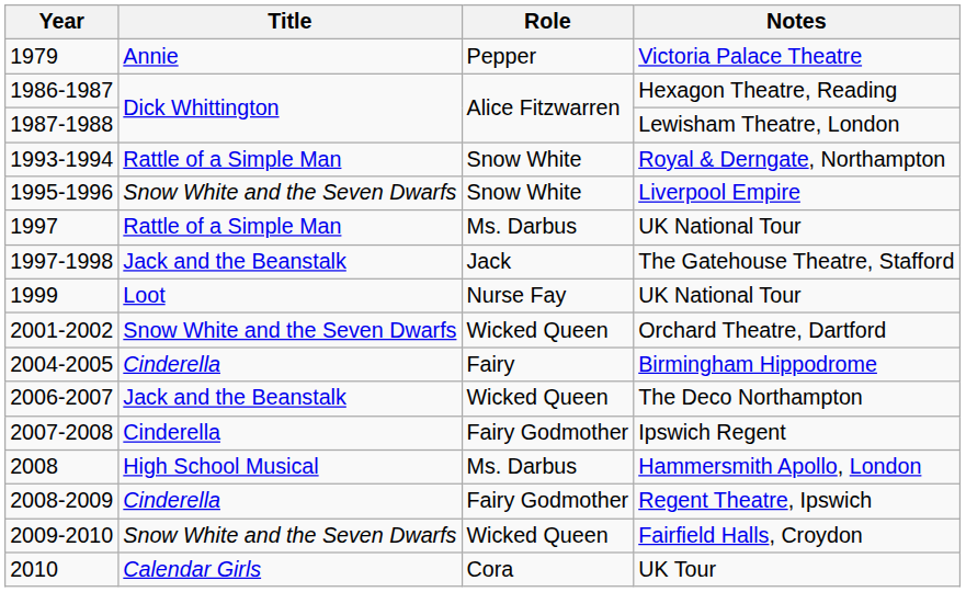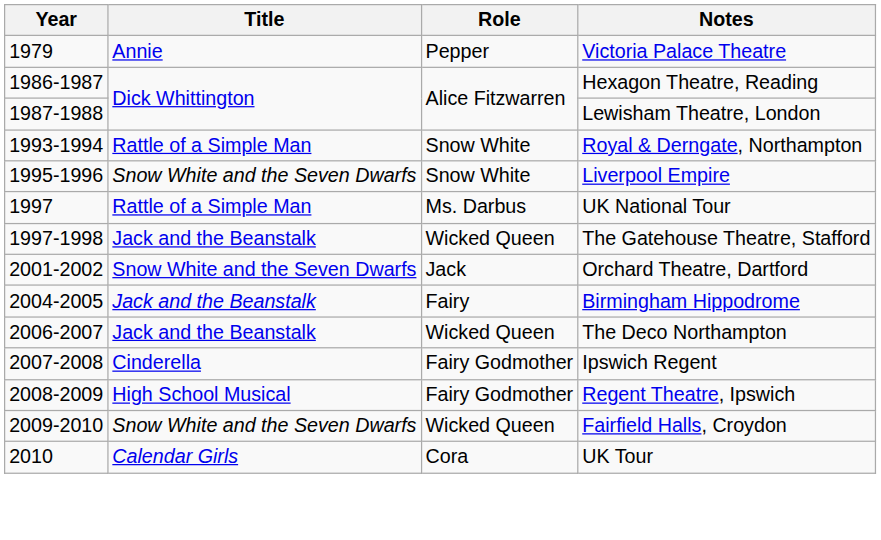The Gatehouse Theatre, Stafford | Role: Jack -> Wicked Queen
- row: 1999 | Loot | Nurse Fay | UK National Tour
Orchard Theatre, Dartford | Role: Wicked Queen -> Jack
Birmingham Hippodrome | Title: Cinderella -> Jack and the Beanstalk
- row: 2008 | High School Musical | Ms. Darbus | Hammersmith Apollo, London
Regent Theatre, Ipswich | Title: Cinderella -> High School Musical
